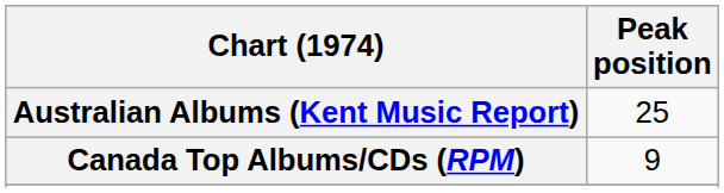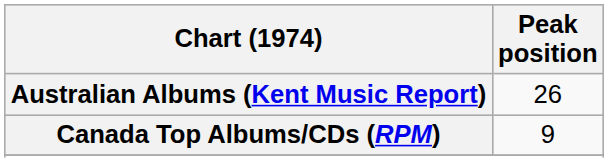Australian Albums (Kent Music Report) | Peak position: 25 -> 26
